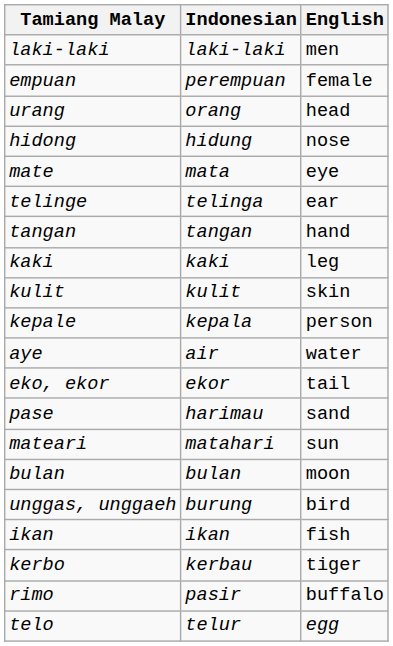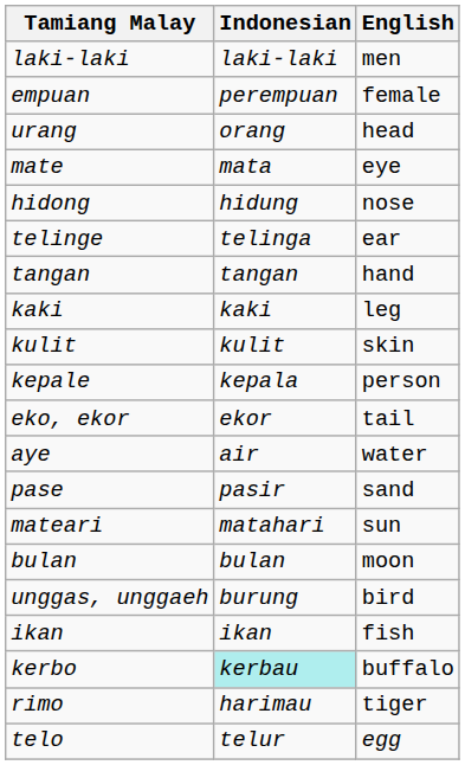rows swapped: mate <-> hidong
rows swapped: eko, ekor <-> aye
pase | Indonesian: harimau -> pasir
kerbo | Indonesian: no background -> paleturquoise background
kerbo | English: tiger -> buffalo
rimo | Indonesian: pasir -> harimau
rimo | English: buffalo -> tiger
